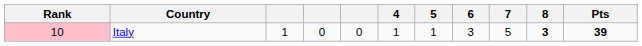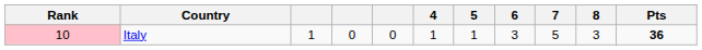Italy | 8: bold -> normal
Italy | Pts: 39 -> 36
